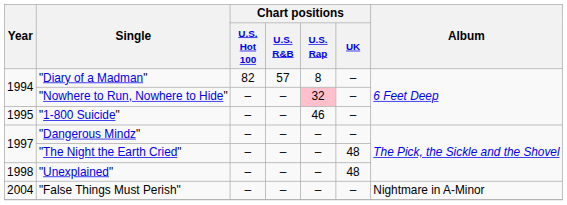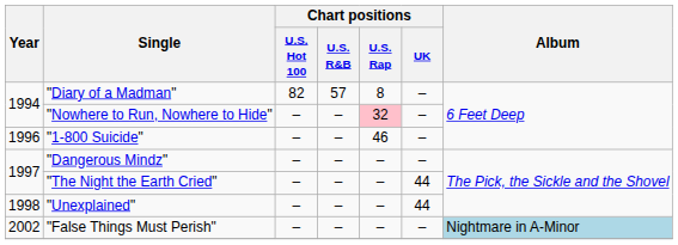"1-800 Suicide" | Year: 1995 -> 1996
"The Night the Earth Cried" | Chart positions / UK: 48 -> 44
"Unexplained" | Chart positions / UK: 48 -> 44
"False Things Must Perish" | Year: 2004 -> 2002
"False Things Must Perish" | Album: no background -> lightblue background
